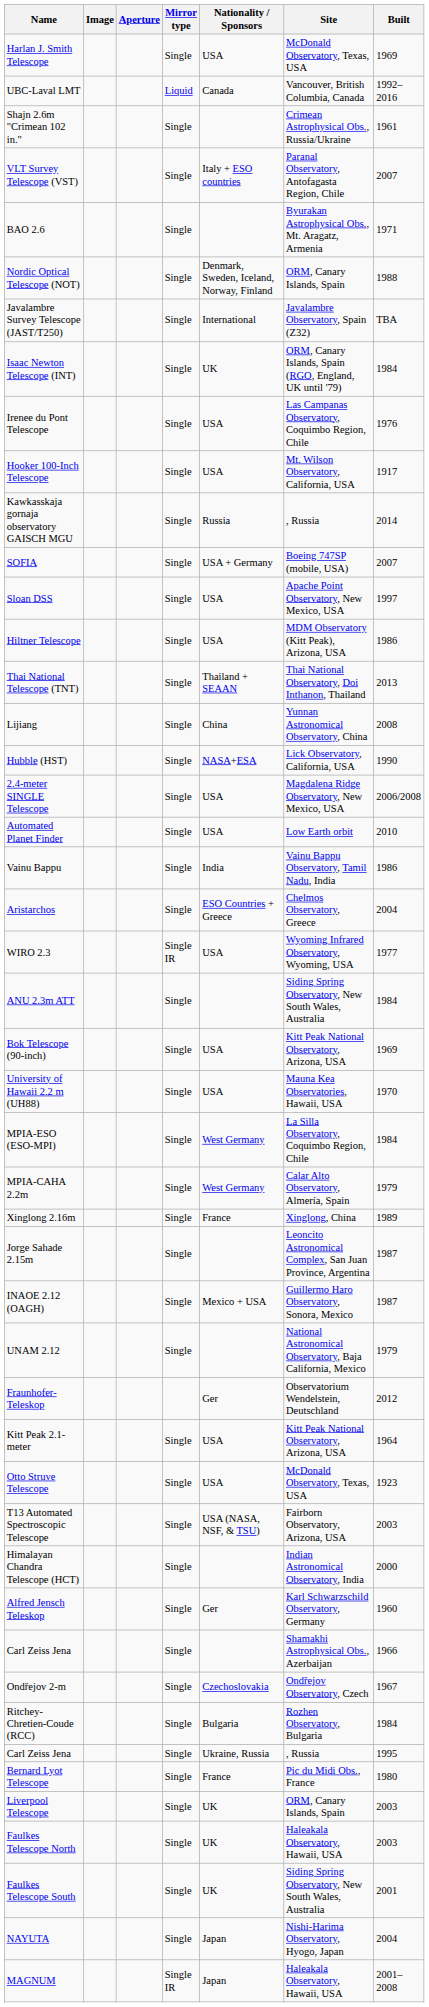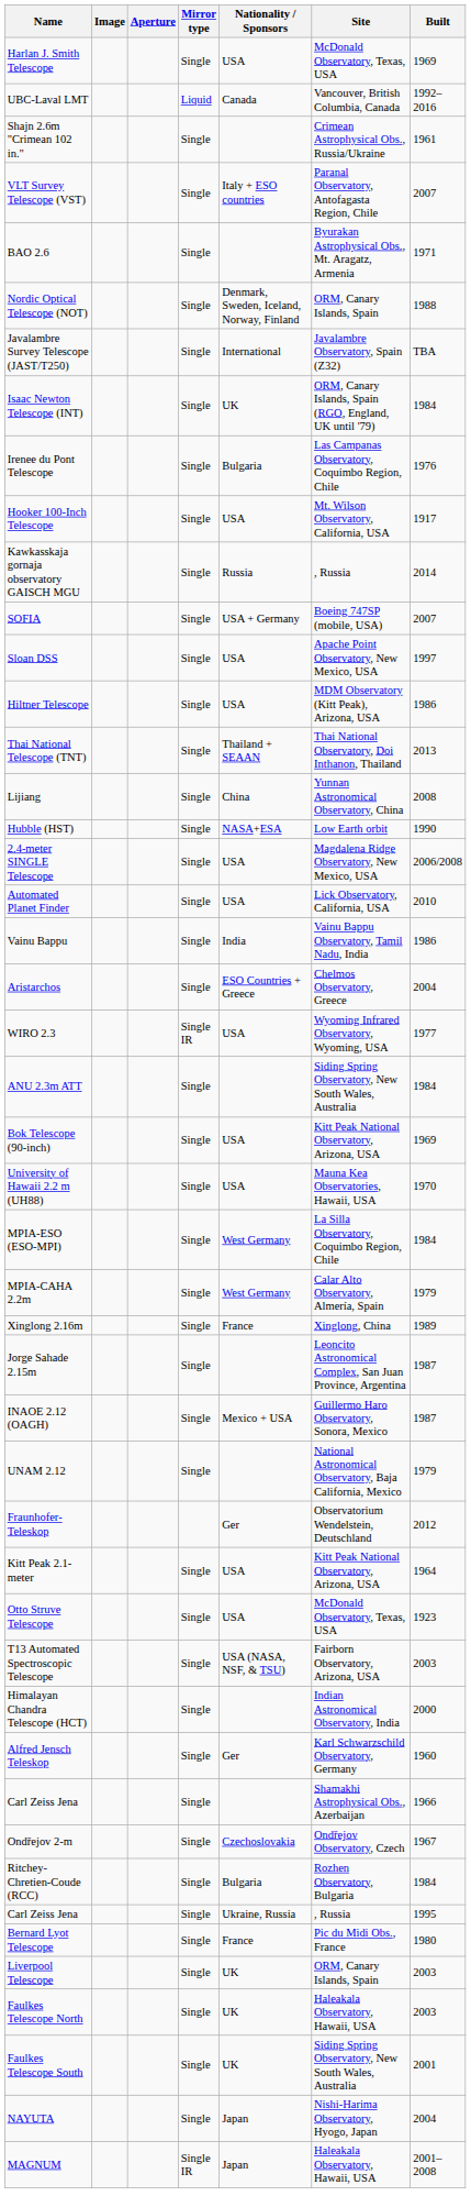Irenee du Pont Telescope | Nationality / Sponsors: USA -> Bulgaria
Hubble (HST) | Site: Lick Observatory, California, USA -> Low Earth orbit
Automated Planet Finder | Site: Low Earth orbit -> Lick Observatory, California, USA
